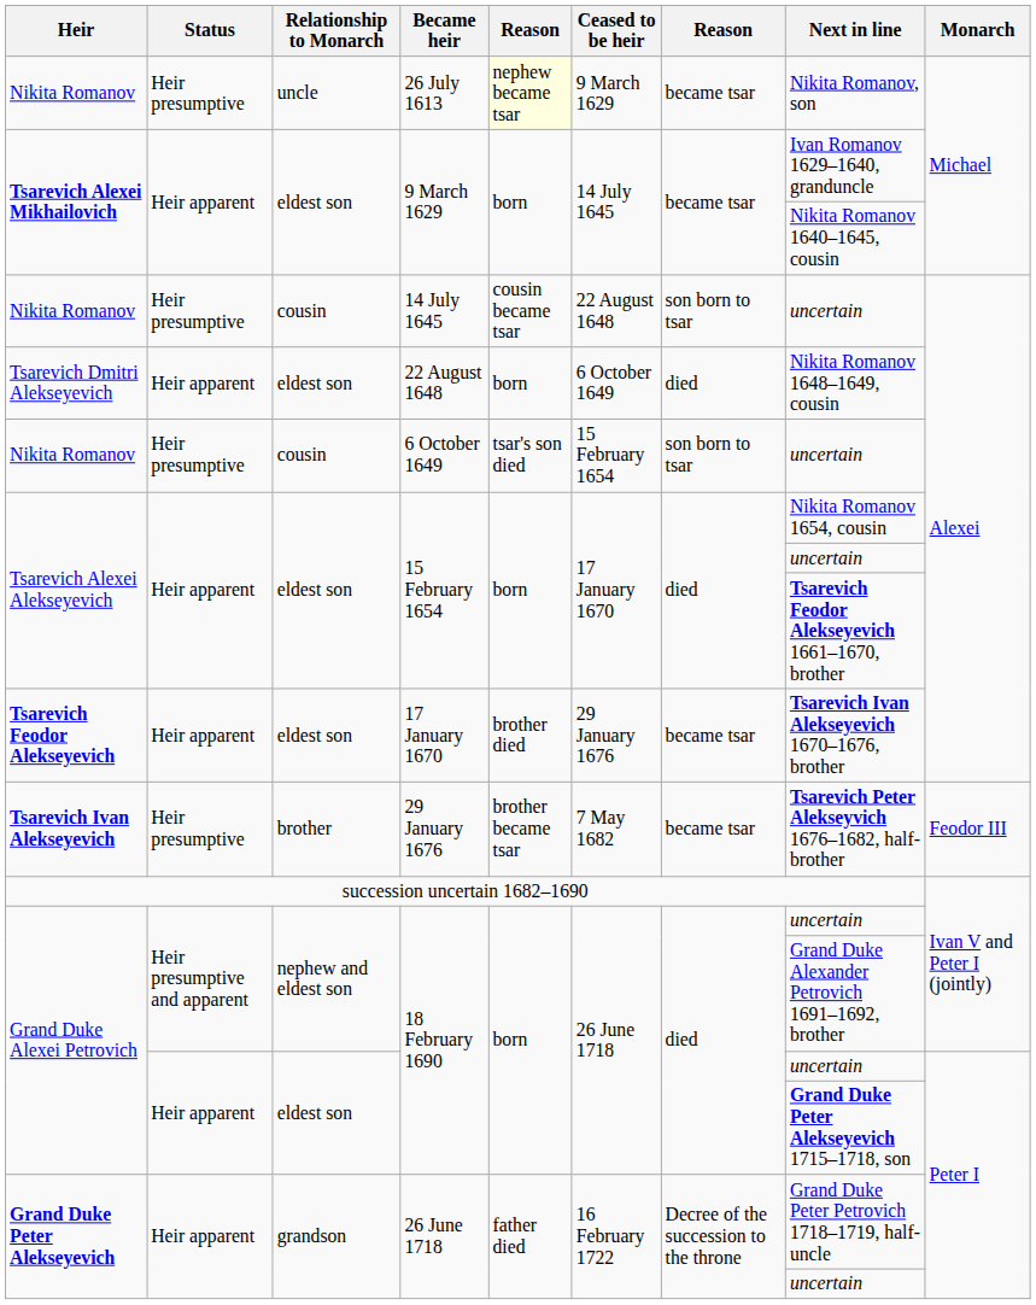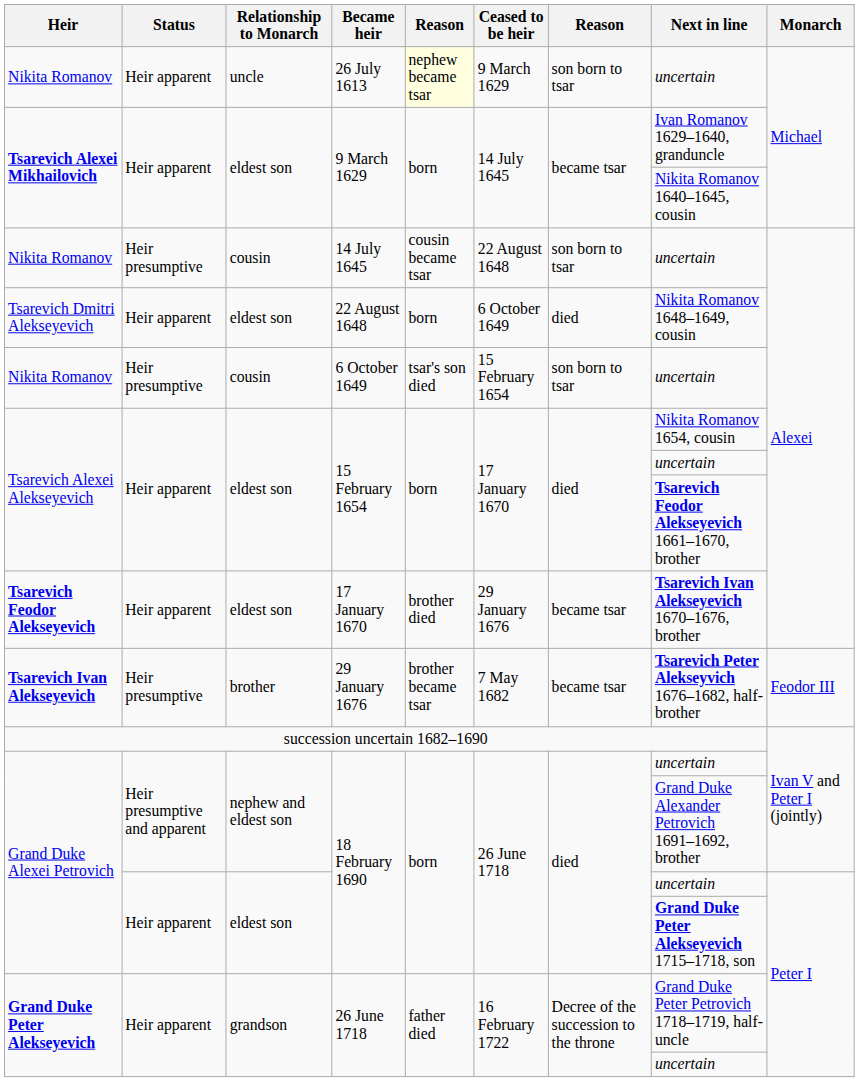26 July 1613 | Status: Heir presumptive -> Heir apparent
26 July 1613 | column 7: became tsar -> son born to tsar
26 July 1613 | Next in line: Nikita Romanov, son -> uncertain
